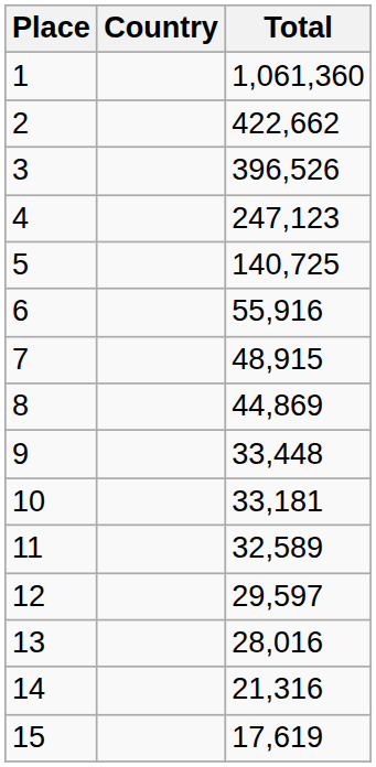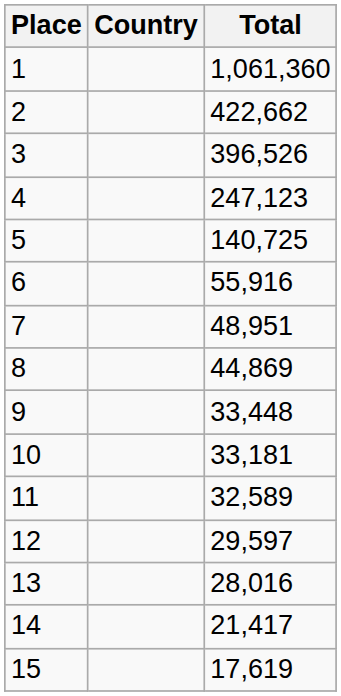7 | Total: 48,915 -> 48,951
14 | Total: 21,316 -> 21,417
